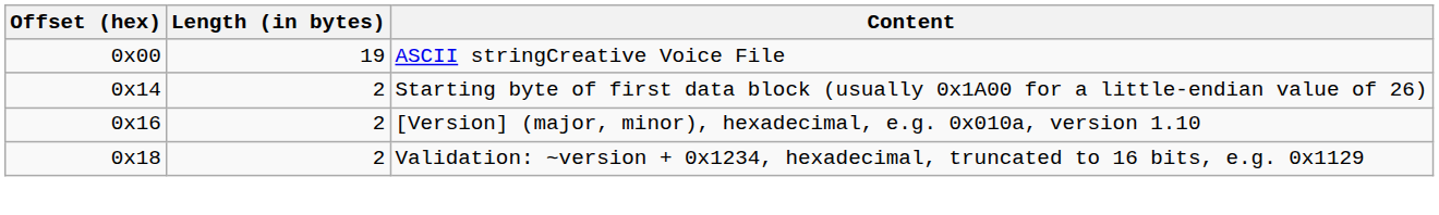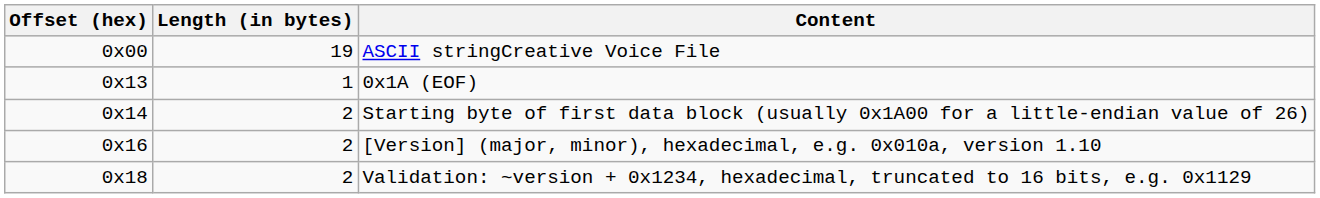+ row: 0x13 | 1 | 0x1A (EOF)
